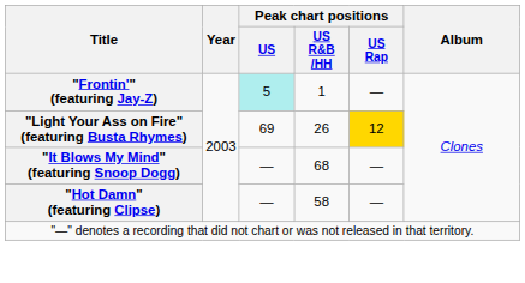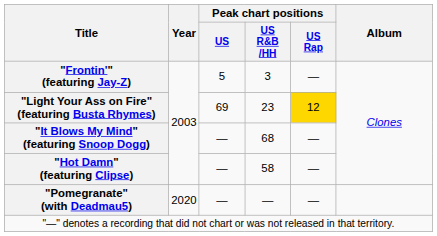"Frontin'" (featuring Jay-Z) | Peak chart positions / US: paleturquoise background -> no background
"Frontin'" (featuring Jay-Z) | Peak chart positions / US R&B /HH: 1 -> 3
"Light Your Ass on Fire" (featuring Busta Rhymes) | Peak chart positions / US R&B /HH: 26 -> 23
+ row: "Pomegranate" (with Deadmau5) | 2020 | — | — | —
